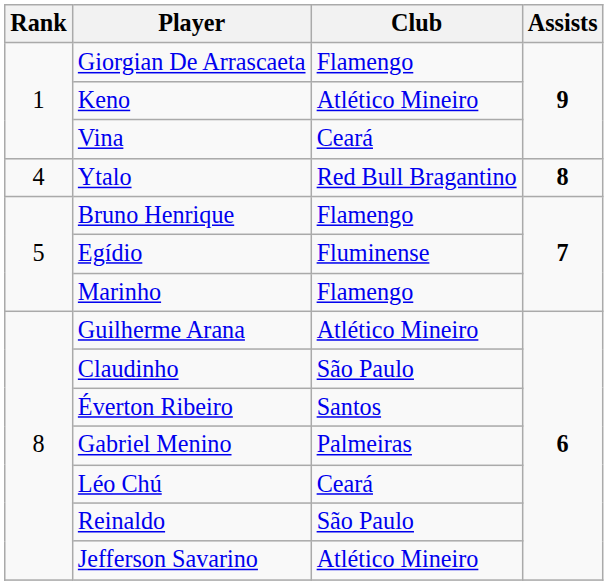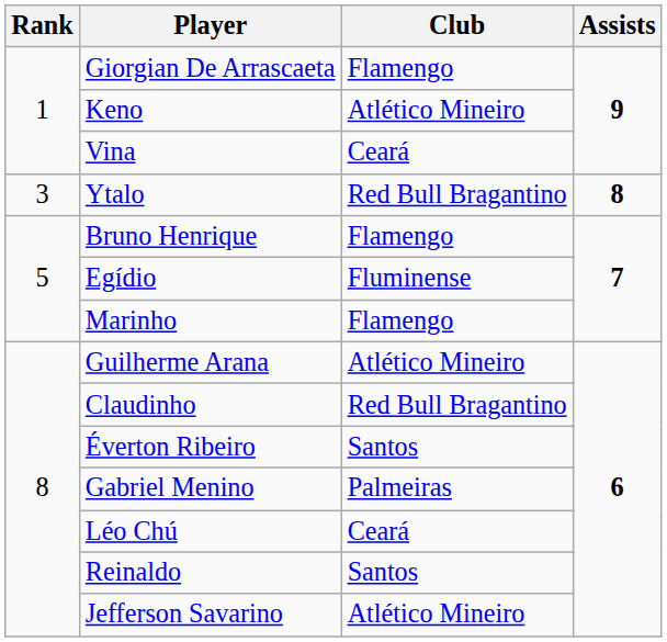Ytalo | Rank: 4 -> 3
Claudinho | Club: São Paulo -> Red Bull Bragantino
Reinaldo | Club: São Paulo -> Santos
